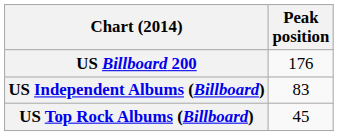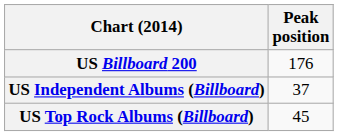US Independent Albums (Billboard) | Peak position: 83 -> 37
